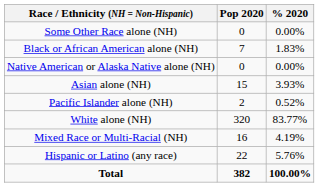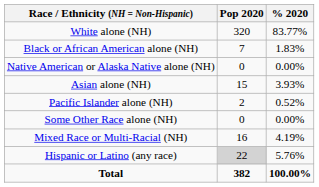rows swapped: White alone (NH) <-> Some Other Race alone (NH)
Hispanic or Latino (any race) | Pop 2020: no background -> lightgrey background
